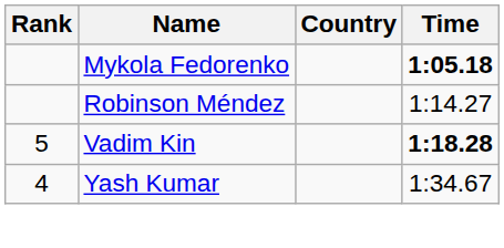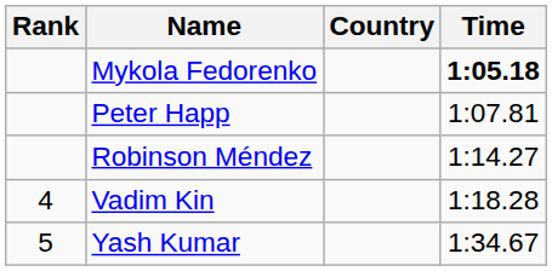+ row: Peter Happ | 1:07.81
Vadim Kin | Rank: 5 -> 4
Vadim Kin | Time: bold -> normal
Yash Kumar | Rank: 4 -> 5
